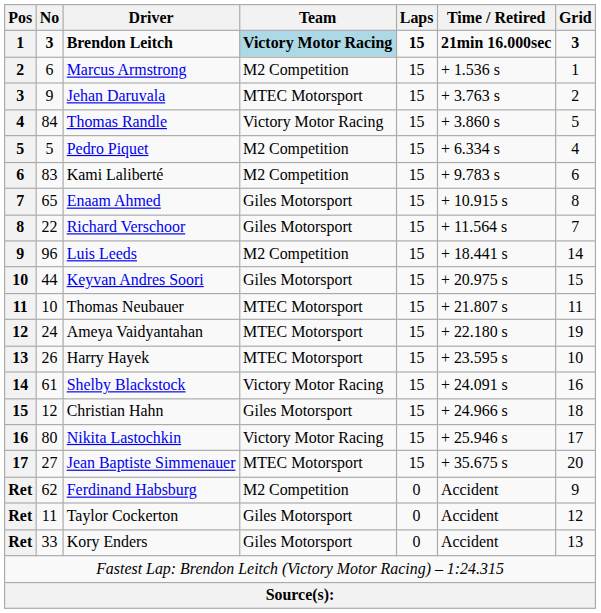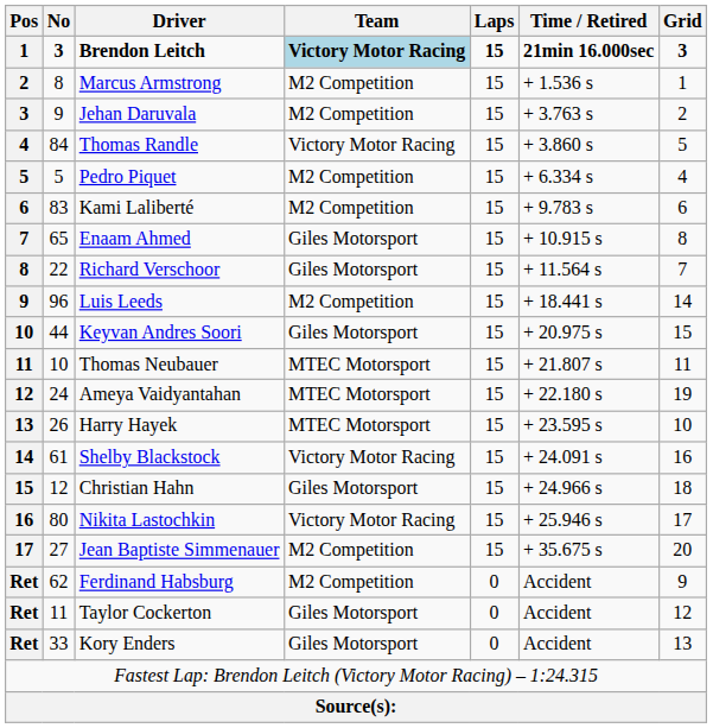Marcus Armstrong | No: 6 -> 8
Jehan Daruvala | Team: MTEC Motorsport -> M2 Competition
Jean Baptiste Simmenauer | Team: MTEC Motorsport -> M2 Competition
